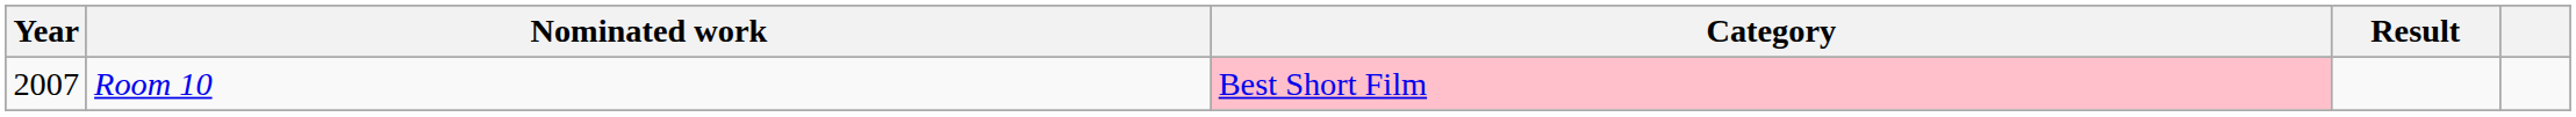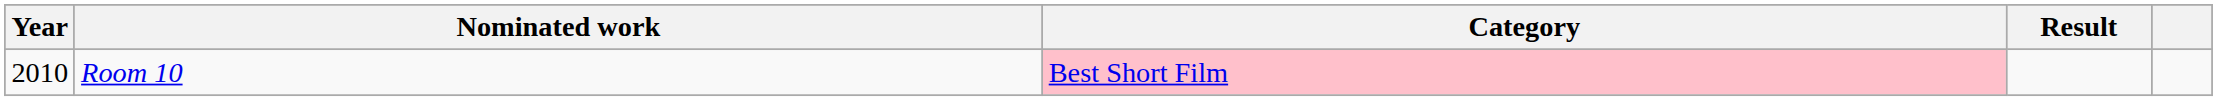Room 10 | Year: 2007 -> 2010
